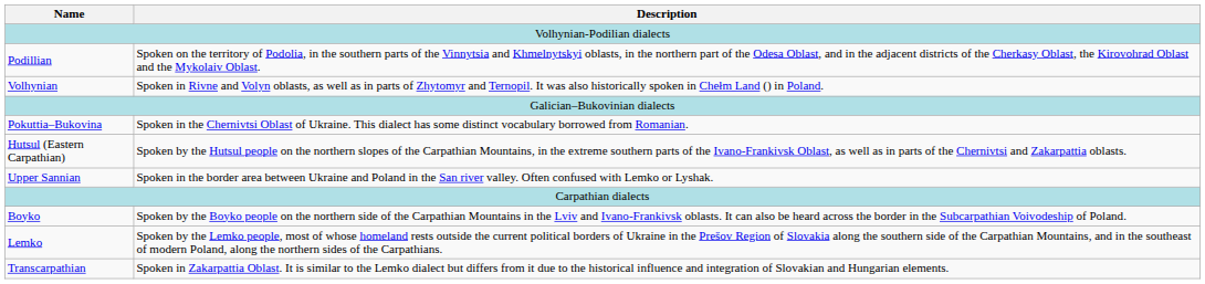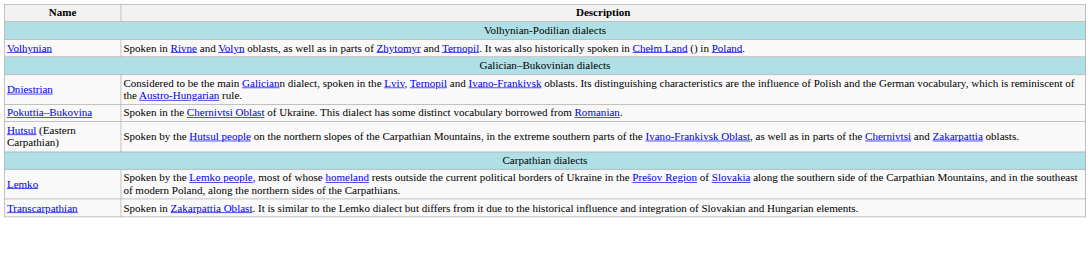- row: Podillian | Spoken on the territory of Podolia, in the southern parts of the Vinnytsia and Khmelnytskyi oblasts, in the northern part of the Odesa Oblast, and in the adjacent districts of the Cherkasy Oblast, the Kirovohrad Oblast and the Mykolaiv Oblast.
+ row: Dniestrian | Considered to be the main Galiciann dialect, spoken in the Lviv, Ternopil and Ivano-Frankivsk oblasts. Its distinguishing characteristics are the influence of Polish and the German vocabulary, which is reminiscent of the Austro-Hungarian rule.
- row: Upper Sannian | Spoken in the border area between Ukraine and Poland in the San river valley. Often confused with Lemko or Lyshak.
- row: Boyko | Spoken by the Boyko people on the northern side of the Carpathian Mountains in the Lviv and Ivano-Frankivsk oblasts. It can also be heard across the border in the Subcarpathian Voivodeship of Poland.
